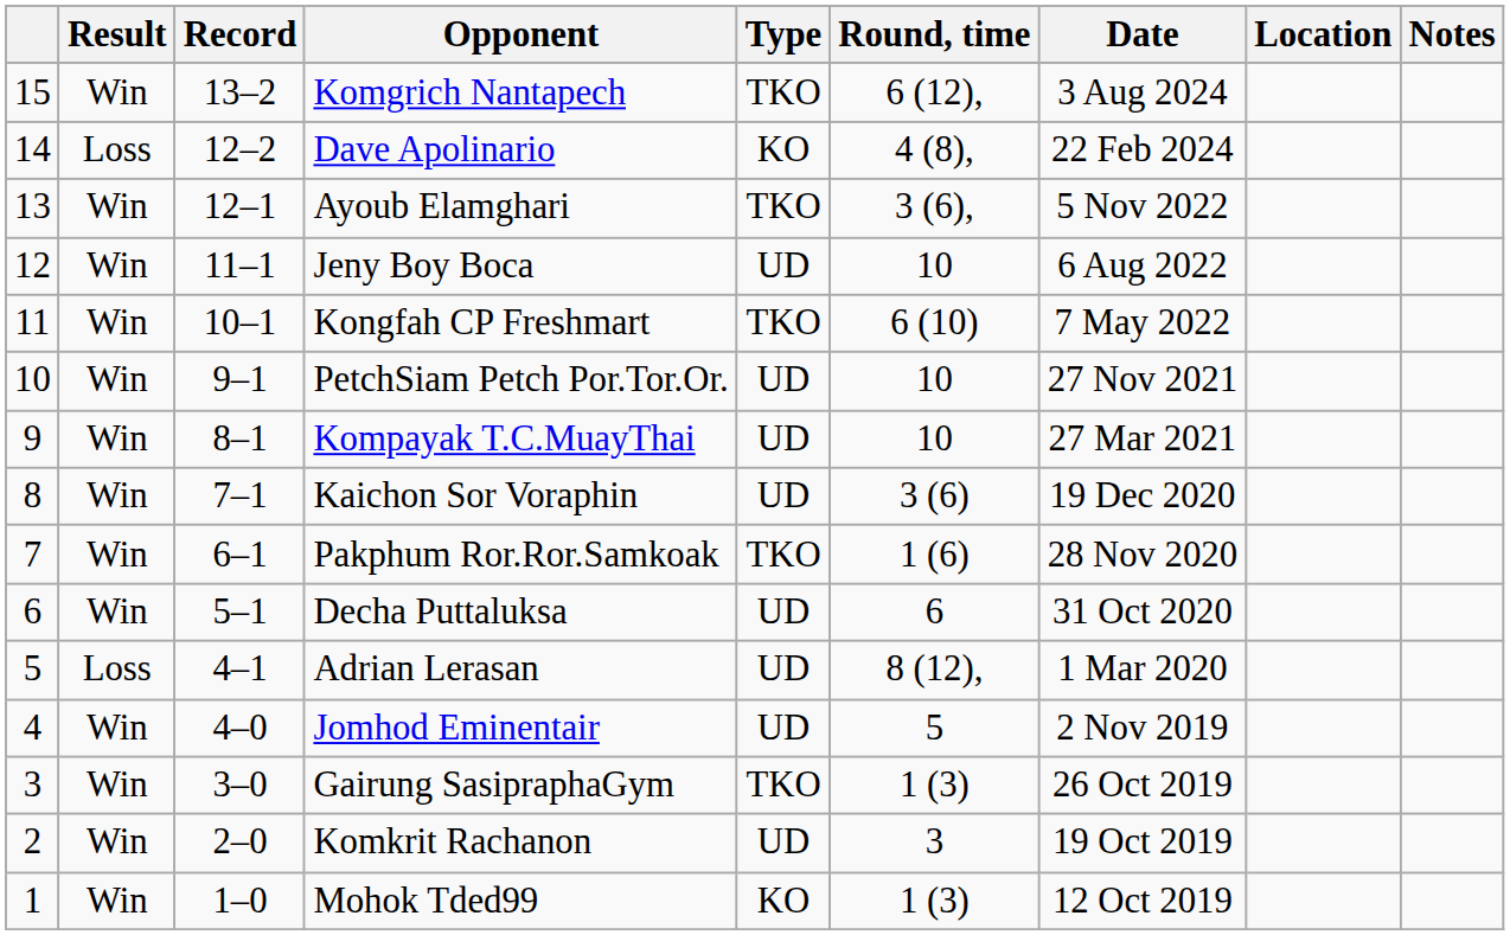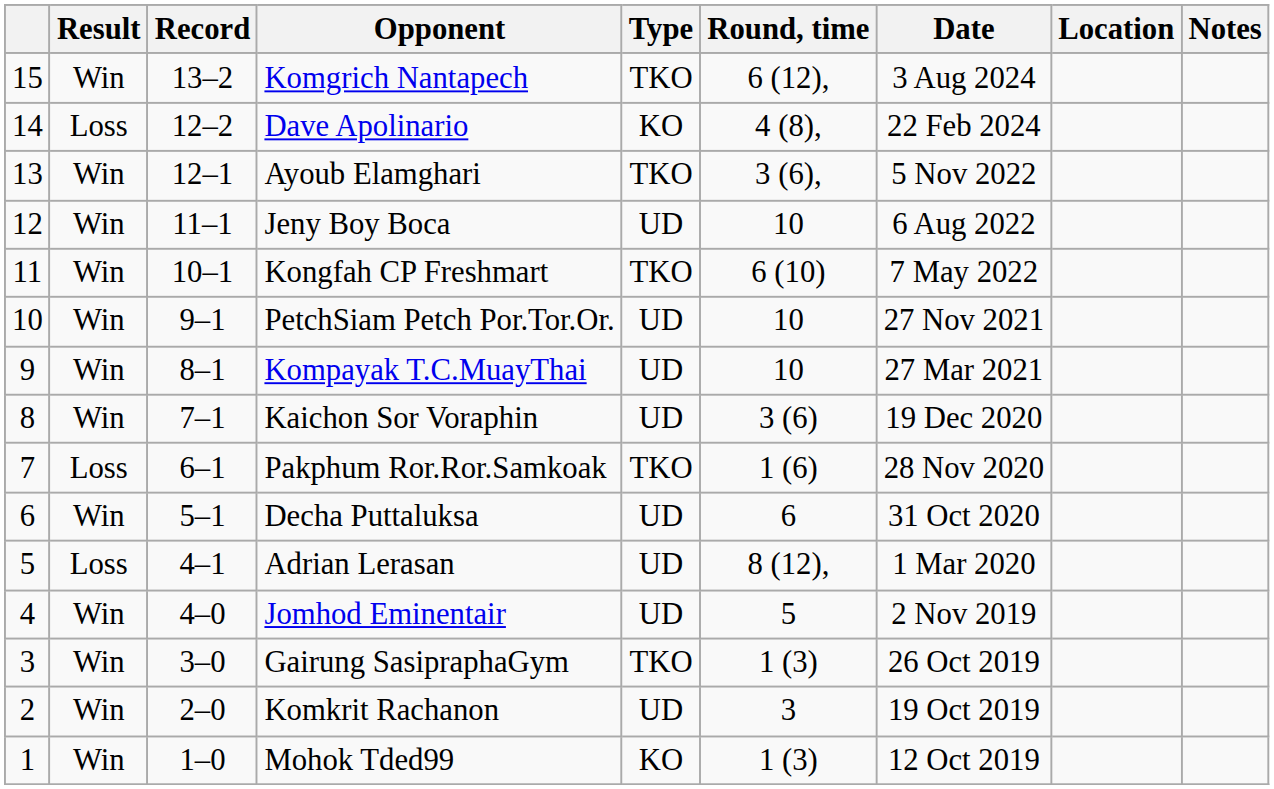Pakphum Ror.Ror.Samkoak | Result: Win -> Loss
